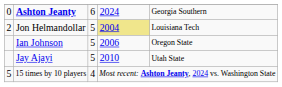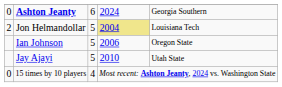15 times by 10 players | column 1: 5 -> 0
